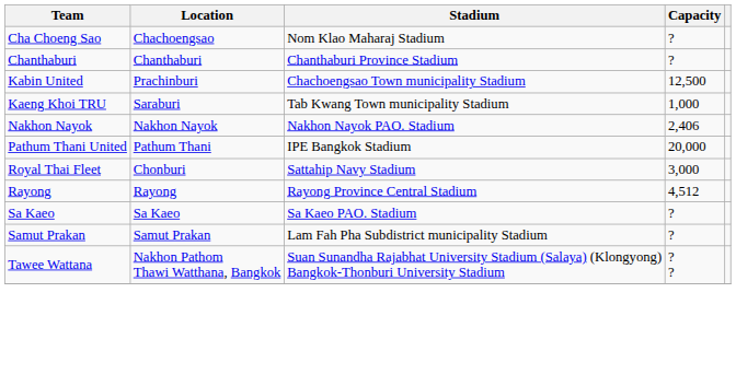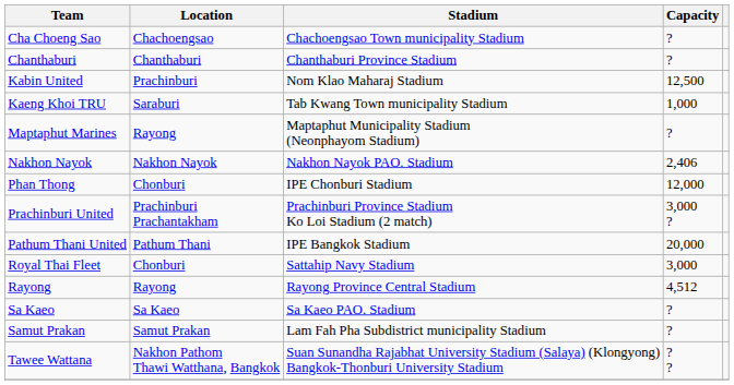Cha Choeng Sao | Stadium: Nom Klao Maharaj Stadium -> Chachoengsao Town municipality Stadium
Kabin United | Stadium: Chachoengsao Town municipality Stadium -> Nom Klao Maharaj Stadium
+ row: Maptaphut Marines | Rayong | Maptaphut Municipality Stadium (Neonphayom Stadium) | ?
+ row: Phan Thong | Chonburi | IPE Chonburi Stadium | 12,000
+ row: Prachinburi United | Prachinburi Prachantakham | Prachinburi Province Stadium Ko Loi Stadium (2 match) | 3,000 ?
